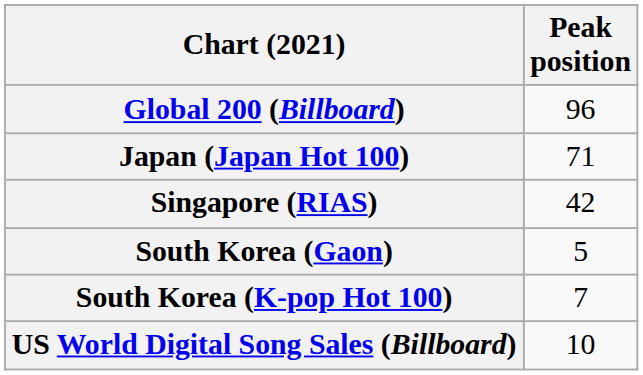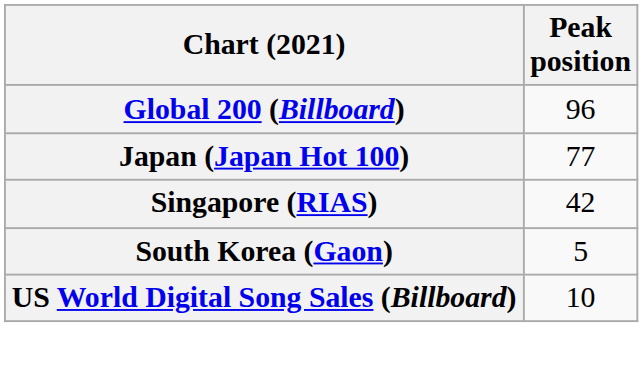Japan (Japan Hot 100) | Peak position: 71 -> 77
- row: South Korea (K-pop Hot 100) | 7
